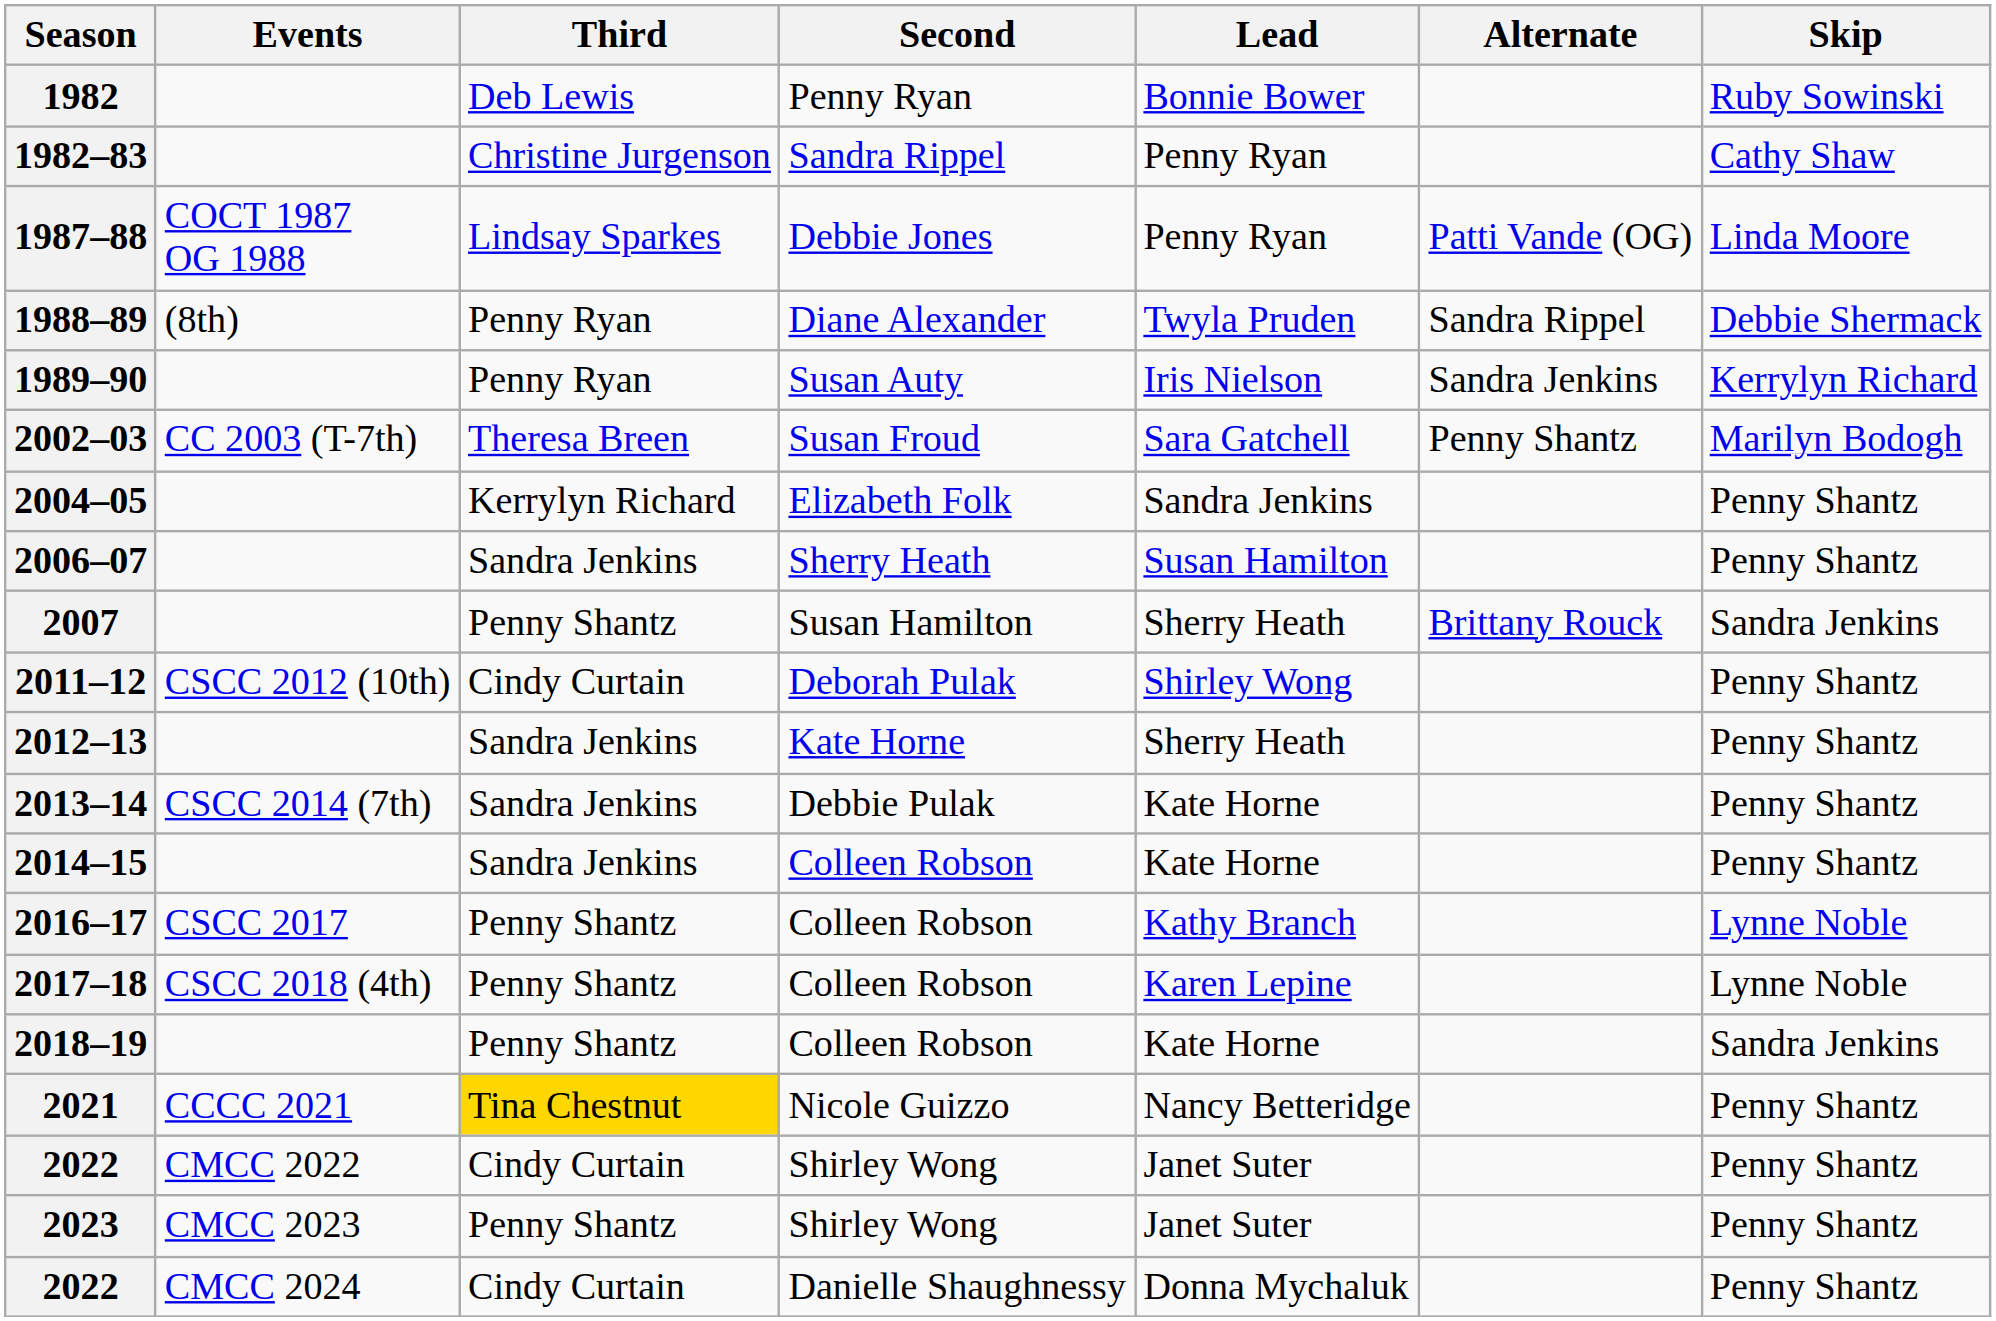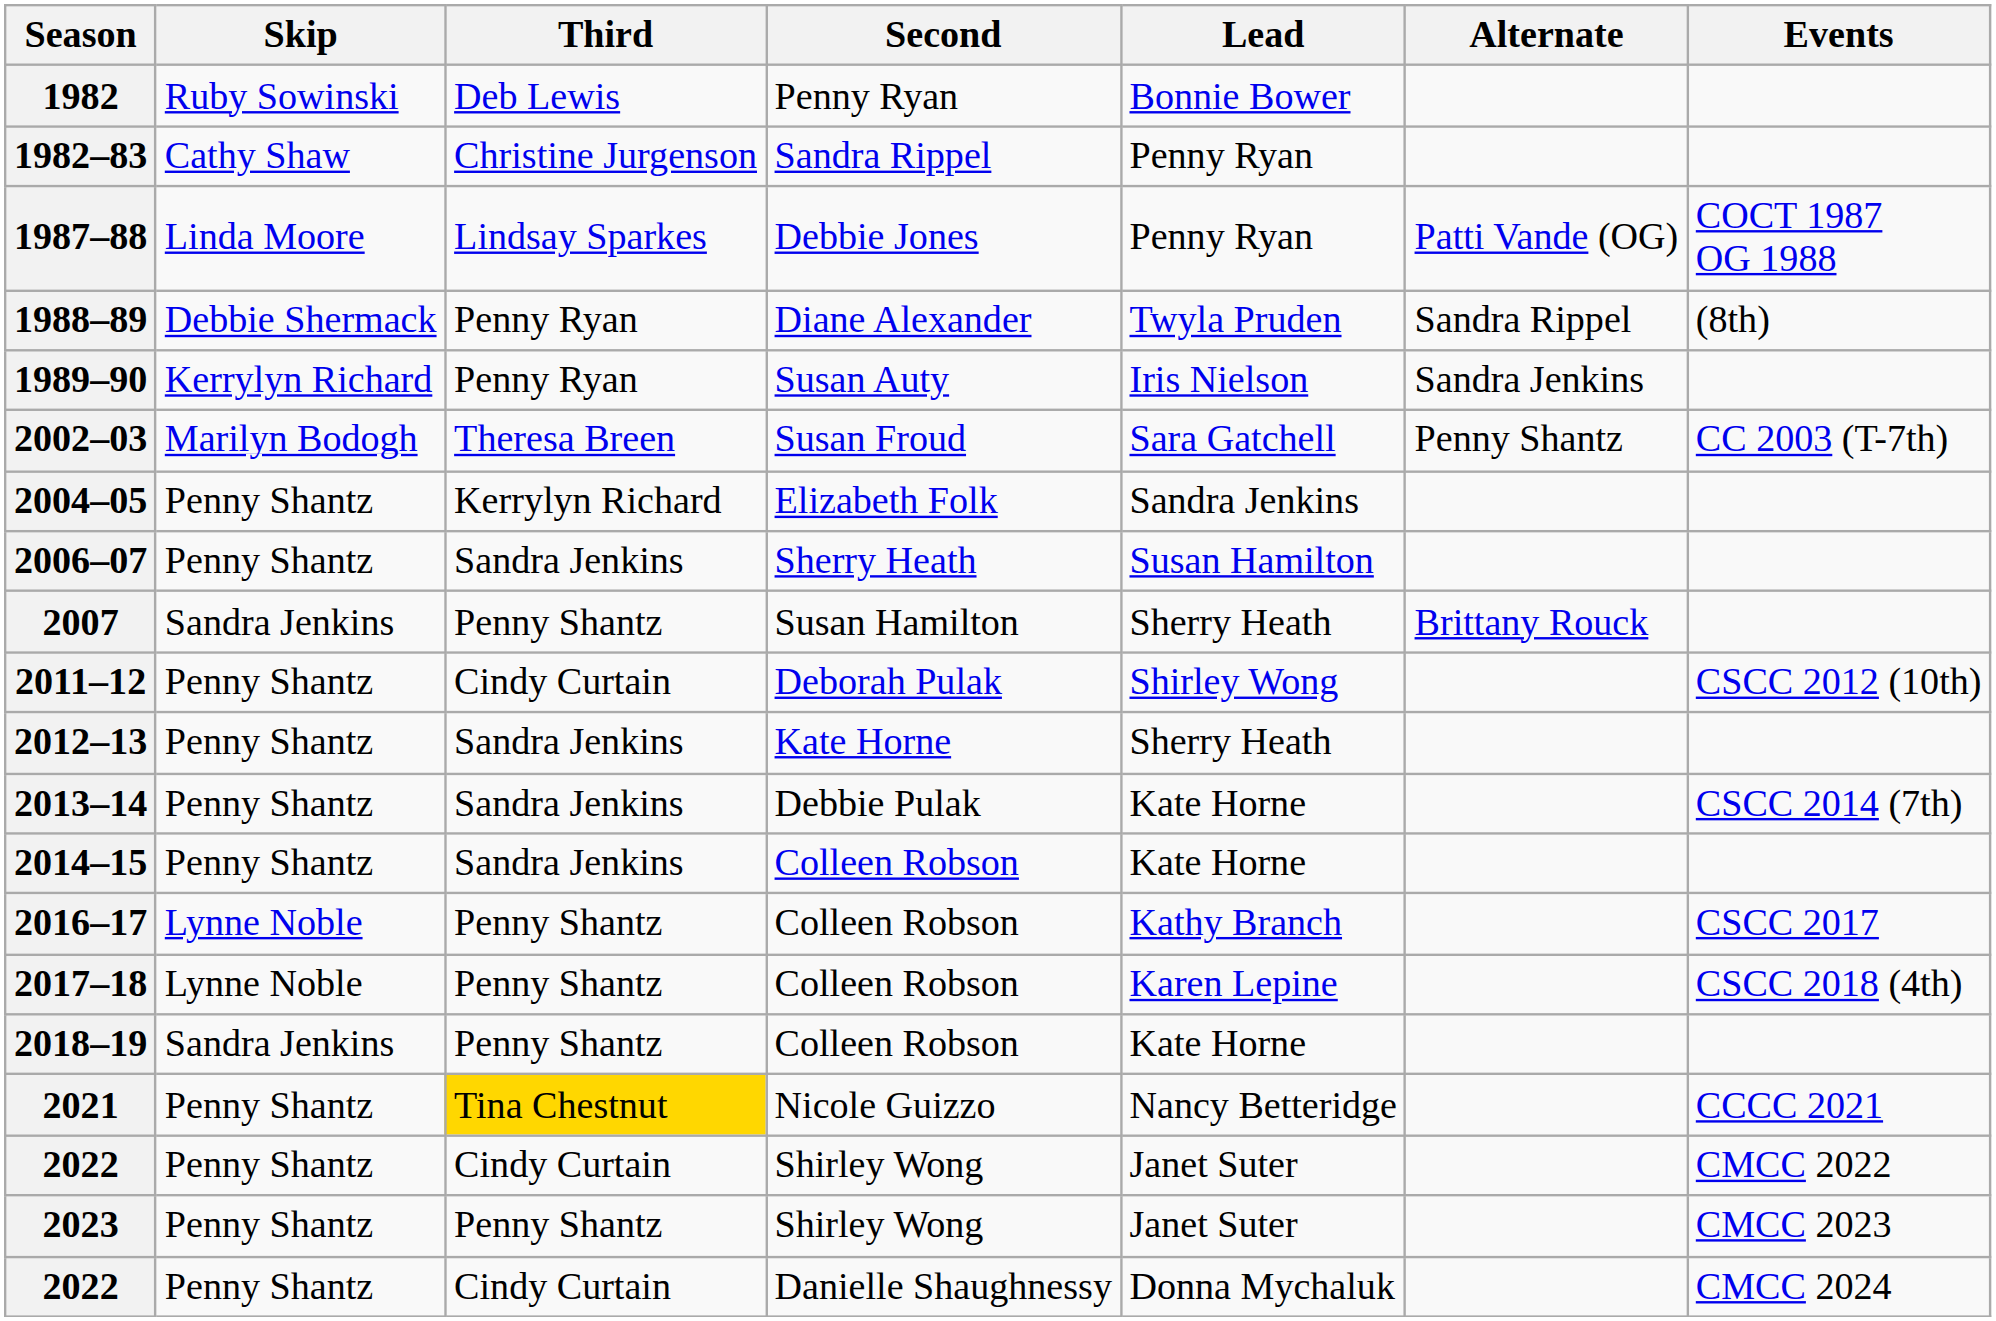columns swapped: Skip <-> Events
